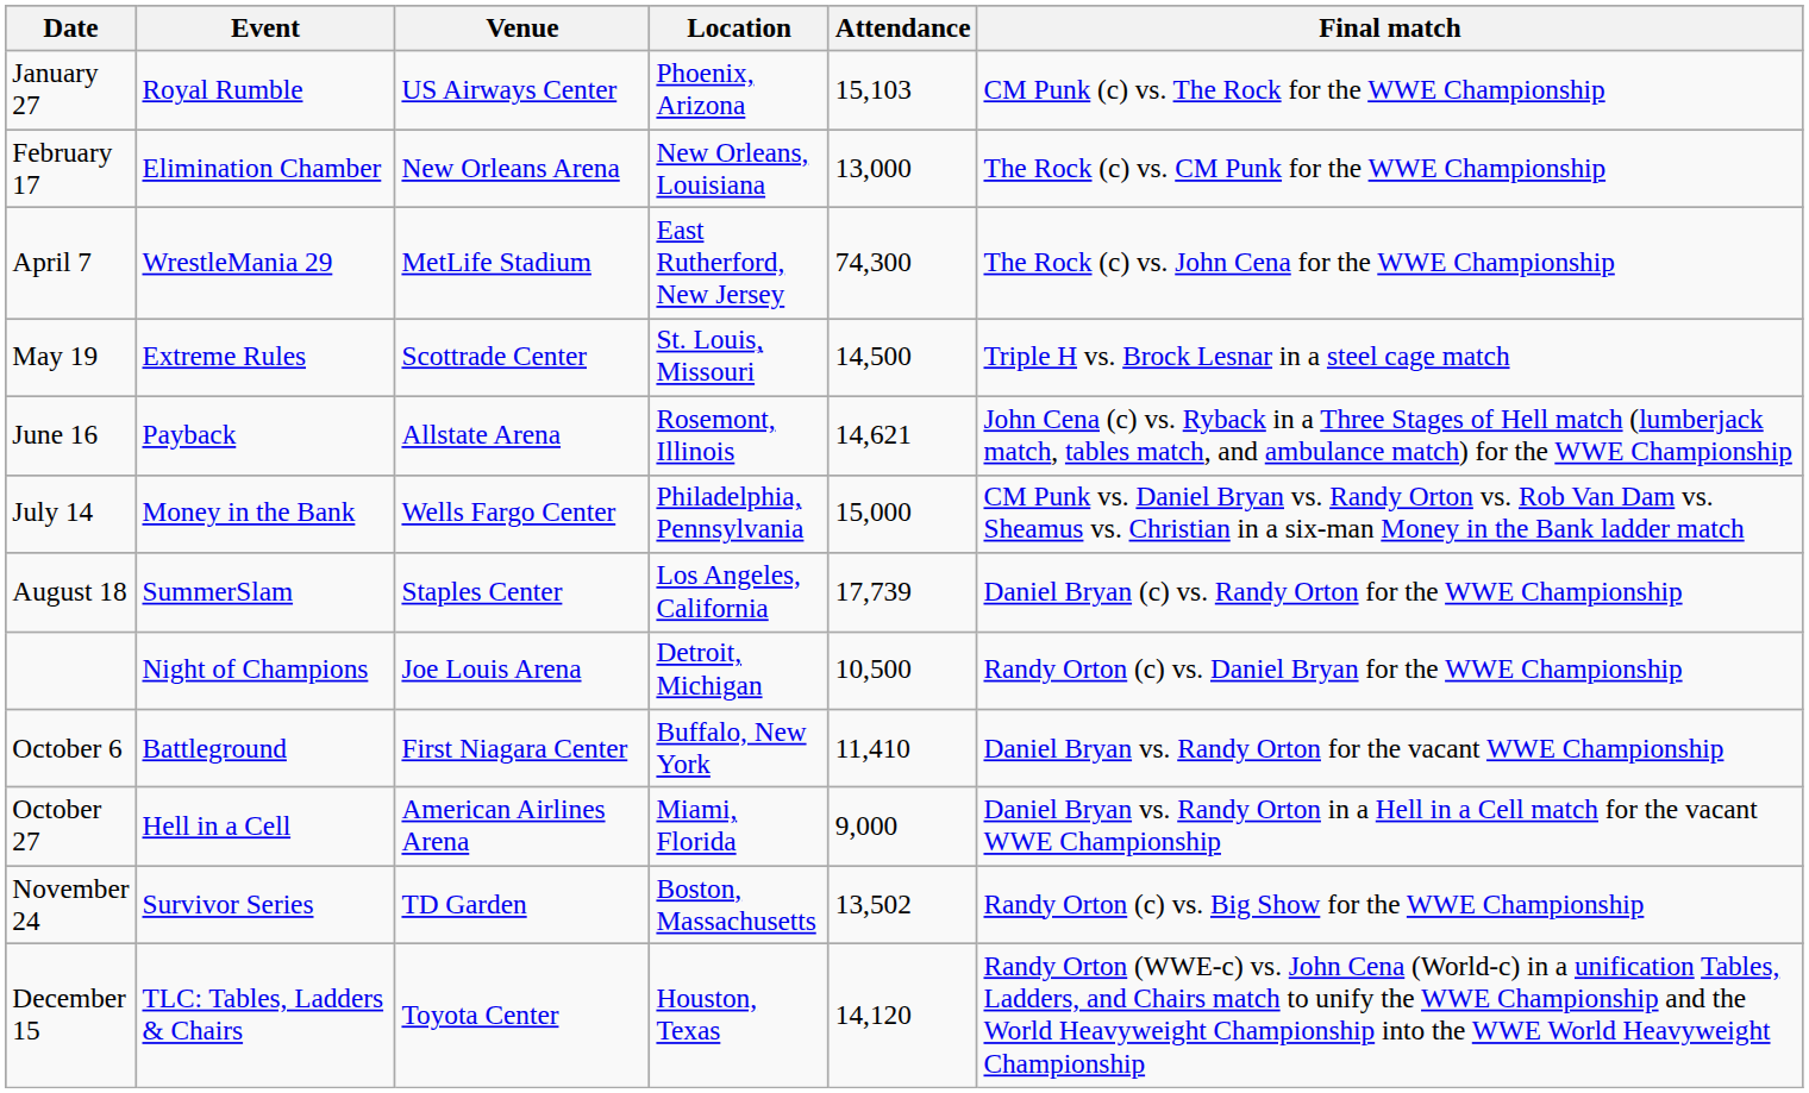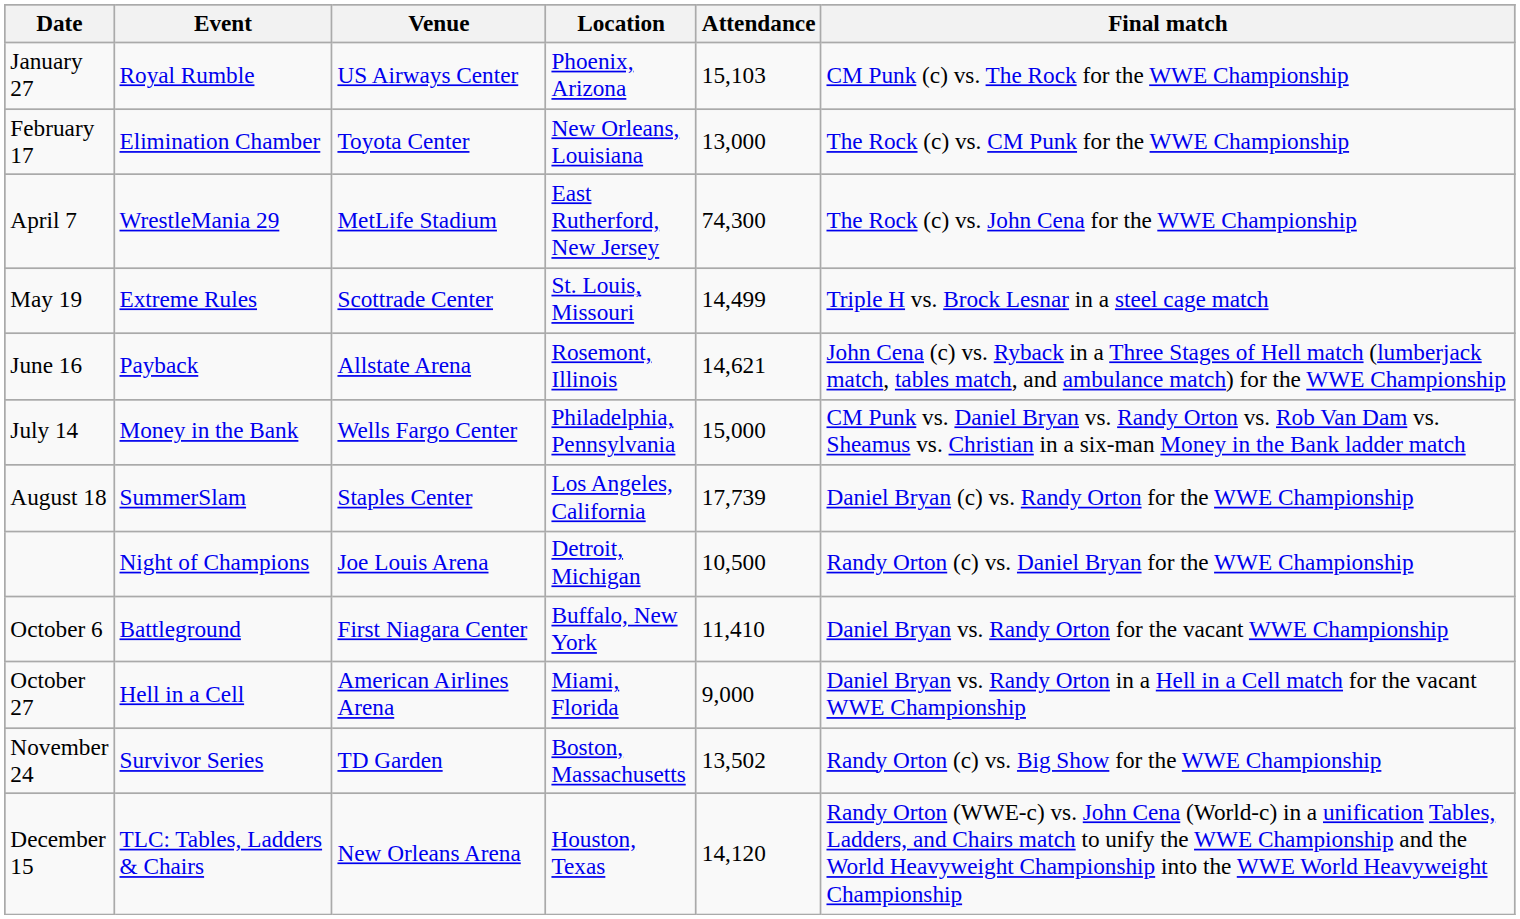February 17 | Venue: New Orleans Arena -> Toyota Center
May 19 | Attendance: 14,500 -> 14,499
December 15 | Venue: Toyota Center -> New Orleans Arena
